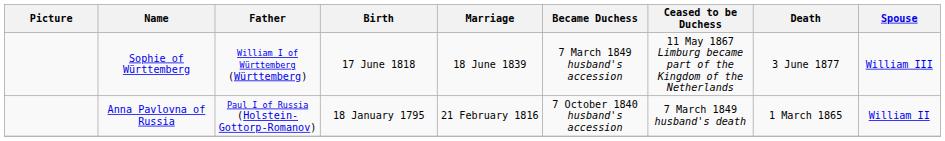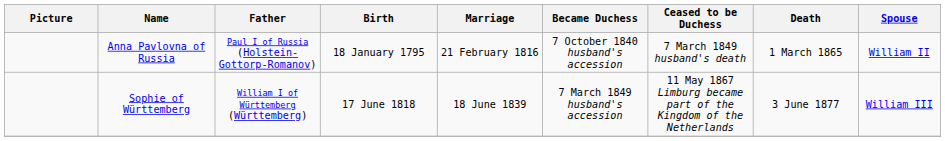rows swapped: Anna Pavlovna of Russia <-> Sophie of Württemberg
